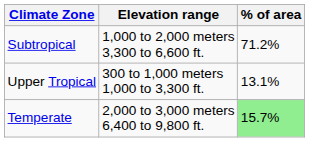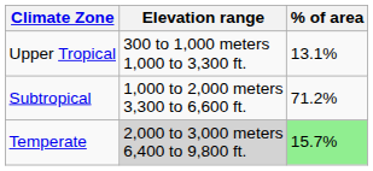rows swapped: Upper Tropical <-> Subtropical
Temperate | Elevation range: no background -> lightgrey background
